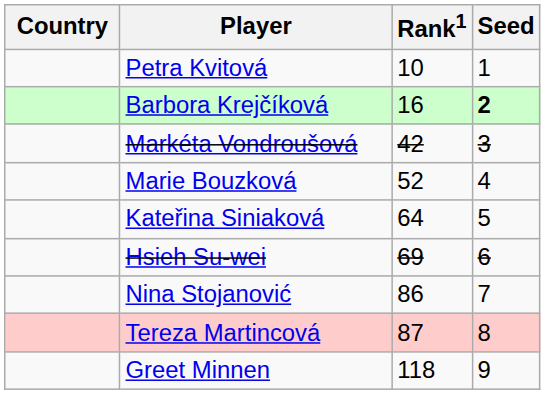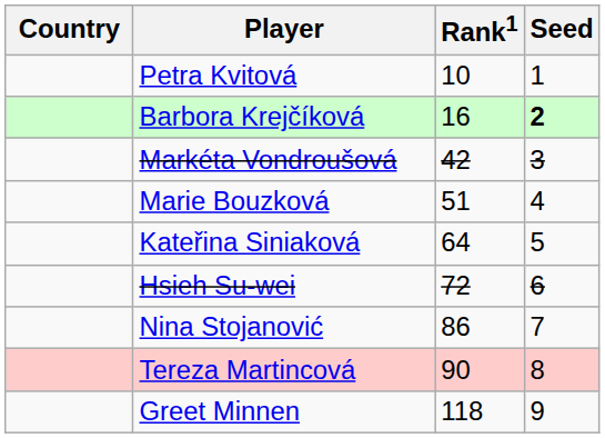Marie Bouzková | Rank1: 52 -> 51
Hsieh Su-wei | Rank1: 69 -> 72
Tereza Martincová | Rank1: 87 -> 90
